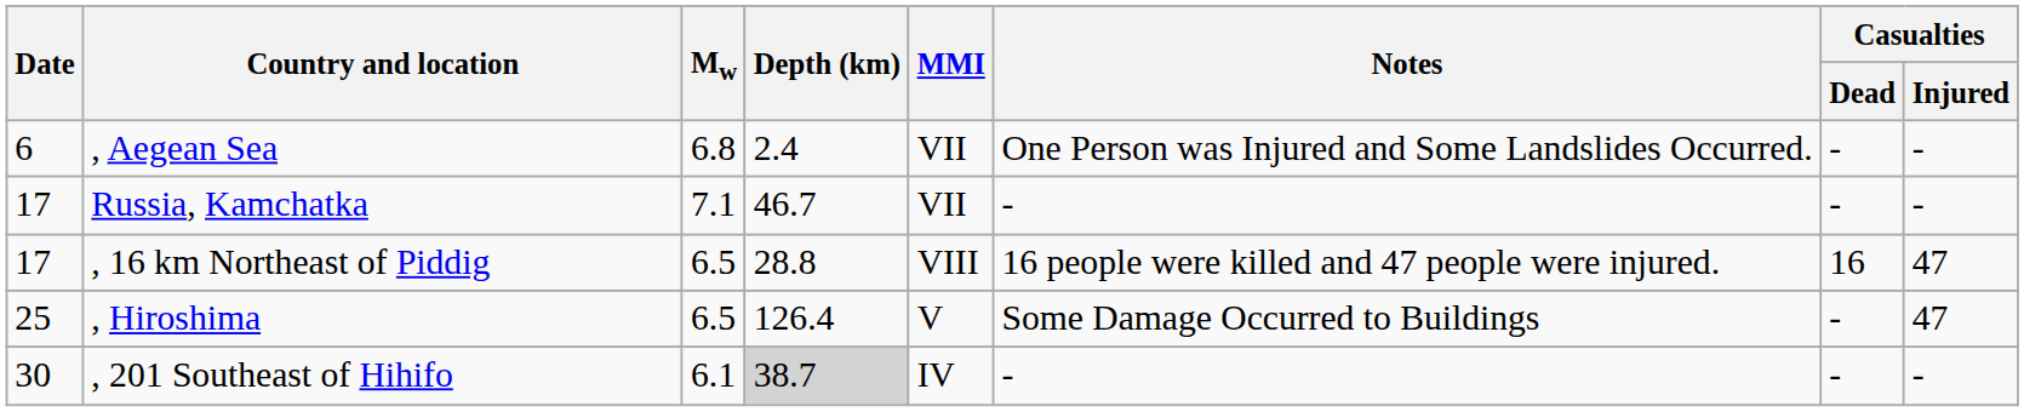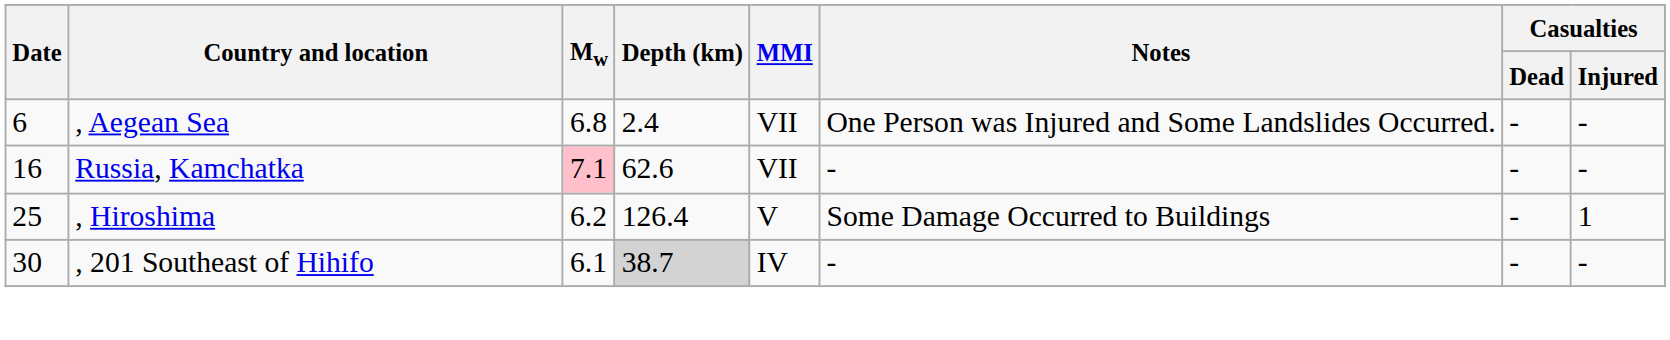Russia, Kamchatka | Date: 17 -> 16
Russia, Kamchatka | Mw: no background -> pink background
Russia, Kamchatka | Depth (km): 46.7 -> 62.6
- row: 17 | , 16 km Northeast of Piddig | 6.5 | 28.8 | VIII | 16 people were killed and 47 people were injured. | 16 | 47
, Hiroshima | Mw: 6.5 -> 6.2
, Hiroshima | Casualties / Injured: 47 -> 1
